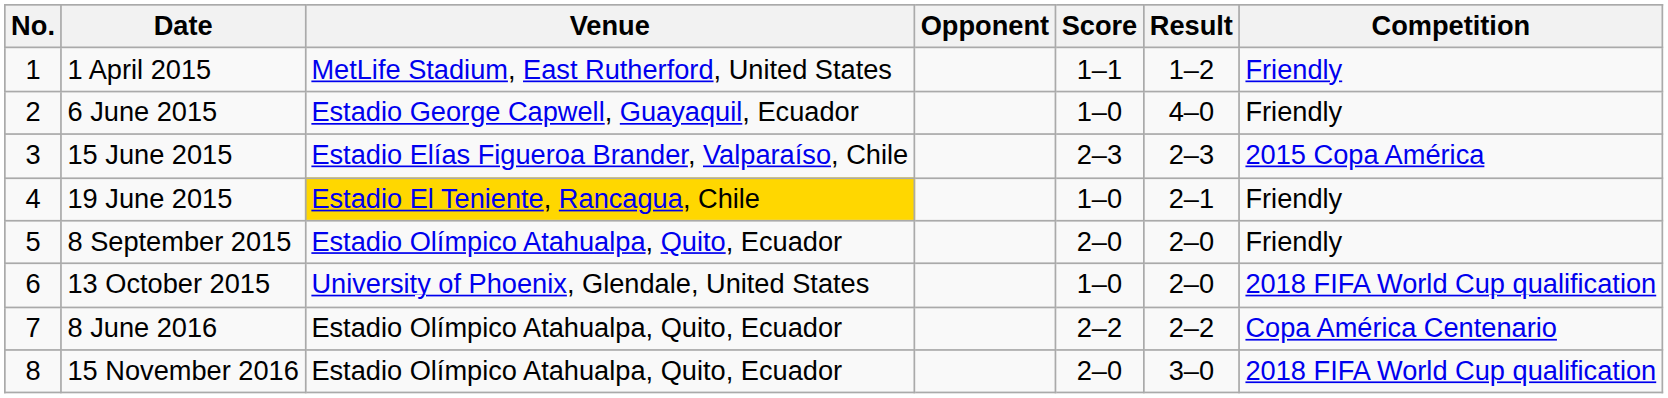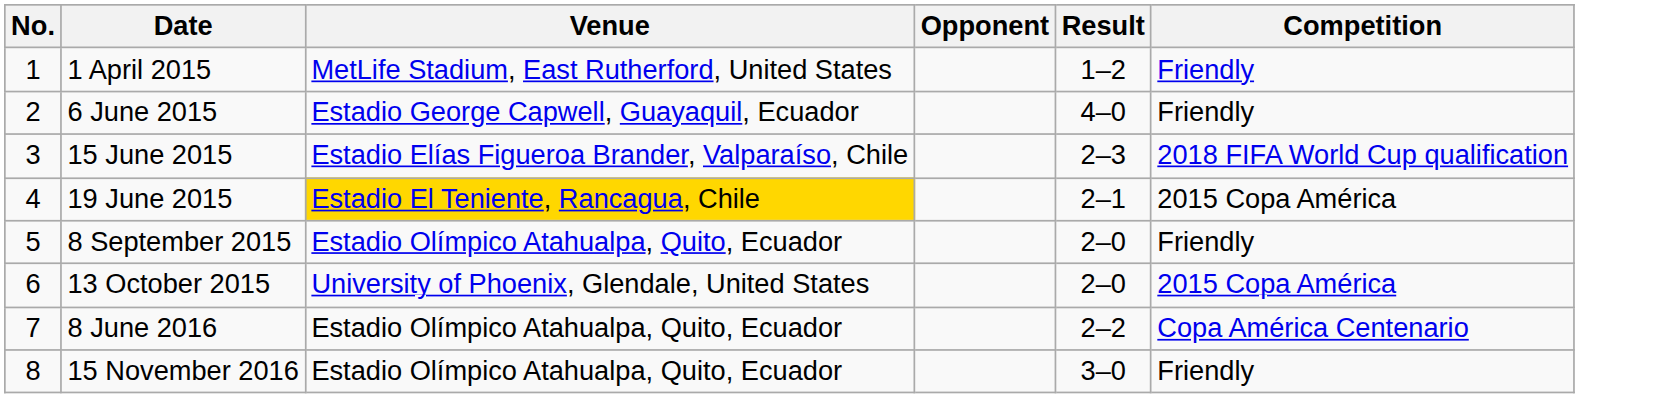- column: Score | 1–1 | 1–0 | 2–3 | 1–0 | 2–0 | 1–0 | 2–2 | 2–0
15 June 2015 | Competition: 2015 Copa América -> 2018 FIFA World Cup qualification
19 June 2015 | Competition: Friendly -> 2015 Copa América
13 October 2015 | Competition: 2018 FIFA World Cup qualification -> 2015 Copa América
15 November 2016 | Competition: 2018 FIFA World Cup qualification -> Friendly
